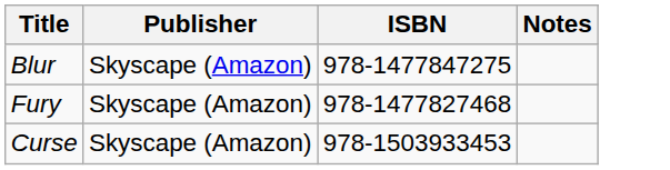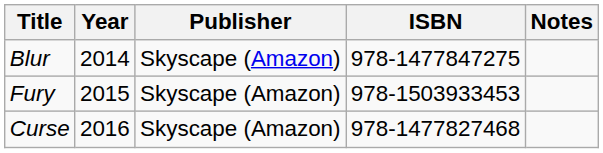+ column: Year | 2014 | 2015 | 2016
Fury | ISBN: 978-1477827468 -> 978-1503933453
Curse | ISBN: 978-1503933453 -> 978-1477827468
